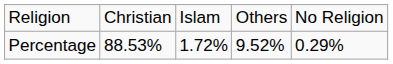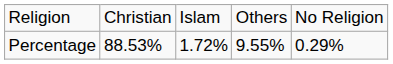Percentage | column 4: 9.52% -> 9.55%
